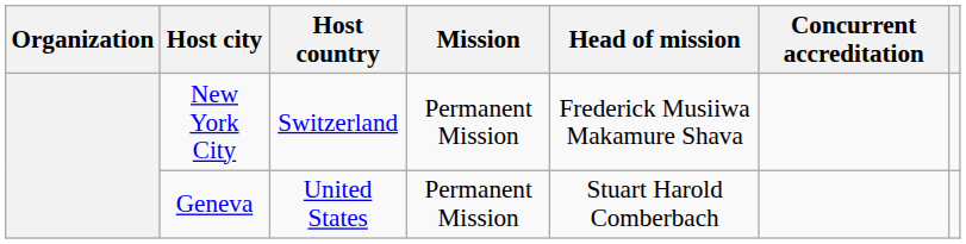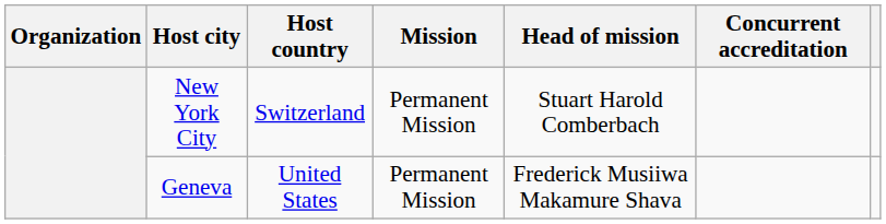New York City | Head of mission: Frederick Musiiwa Makamure Shava -> Stuart Harold Comberbach
Geneva | Head of mission: Stuart Harold Comberbach -> Frederick Musiiwa Makamure Shava
